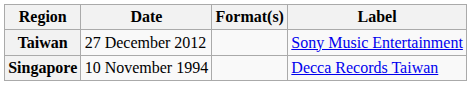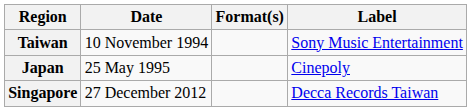Taiwan | Date: 27 December 2012 -> 10 November 1994
+ row: Japan | 25 May 1995 | Cinepoly
Singapore | Date: 10 November 1994 -> 27 December 2012
